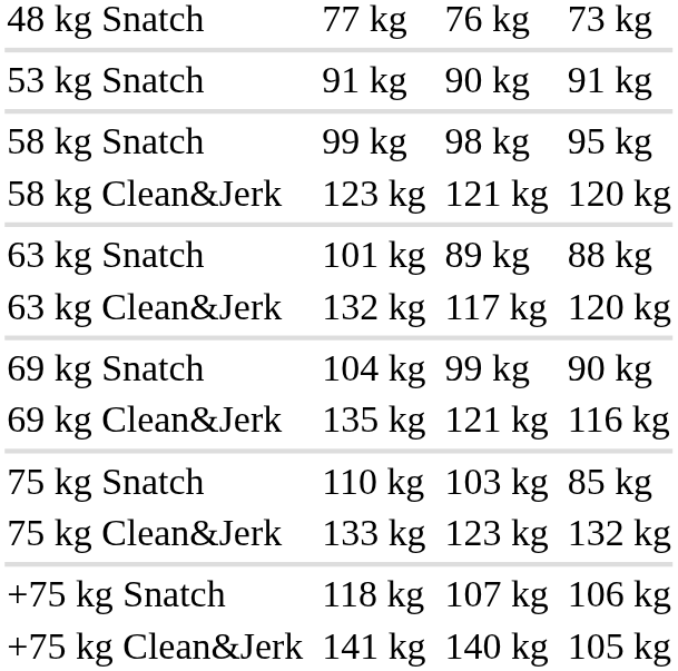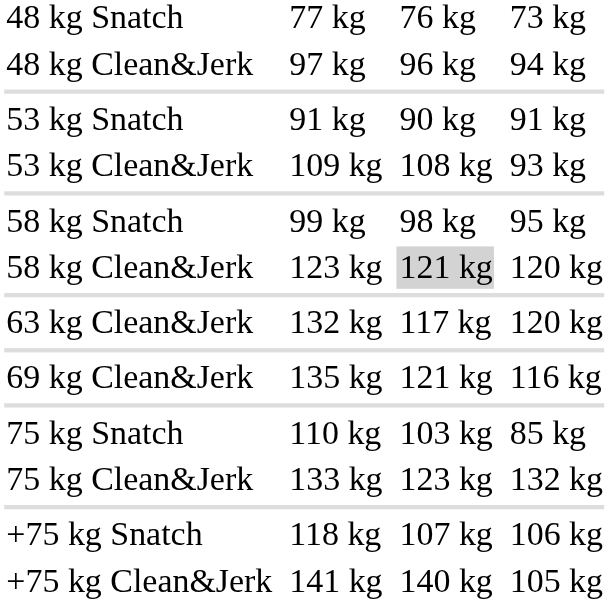+ row: 48 kg Clean&Jerk | 97 kg | 96 kg | 94 kg
+ row: 53 kg Clean&Jerk | 109 kg | 108 kg | 93 kg
58 kg Clean&Jerk | column 5: no background -> lightgrey background
- row: 63 kg Snatch | 101 kg | 89 kg | 88 kg
- row: 69 kg Snatch | 104 kg | 99 kg | 90 kg
